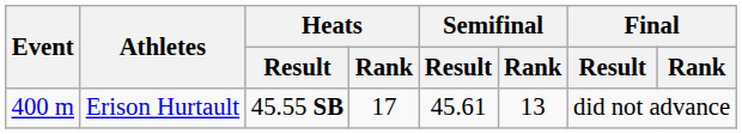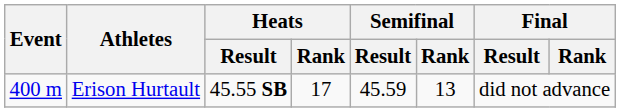Erison Hurtault | Semifinal / Result: 45.61 -> 45.59
